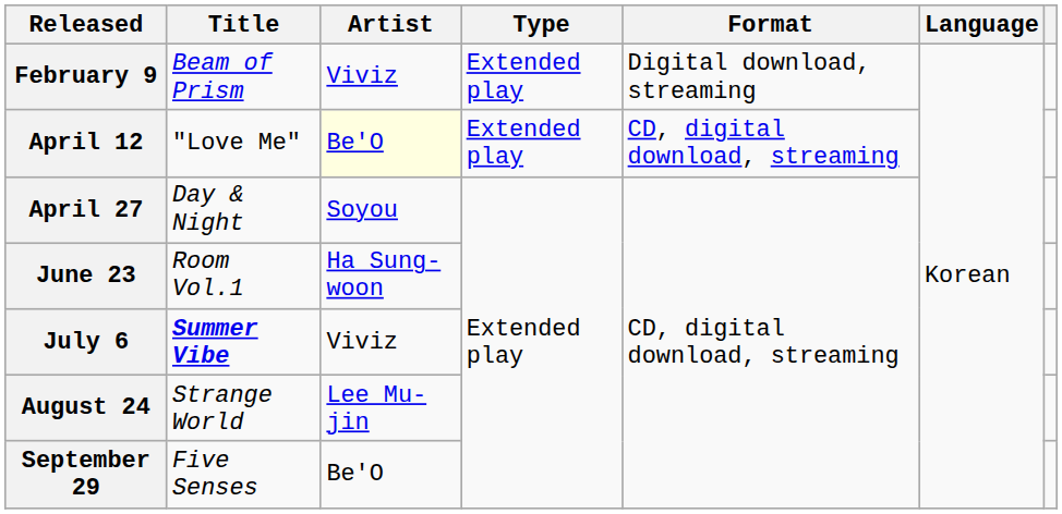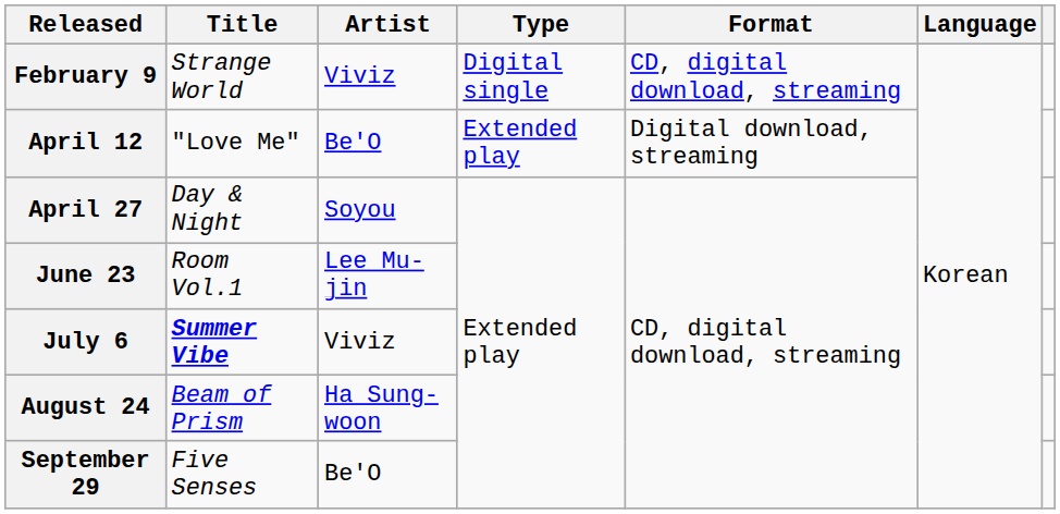February 9 | Title: Beam of Prism -> Strange World
February 9 | Type: Extended play -> Digital single
February 9 | Format: Digital download, streaming -> CD, digital download, streaming
April 12 | Artist: lightyellow background -> no background
April 12 | Format: CD, digital download, streaming -> Digital download, streaming
June 23 | Artist: Ha Sung-woon -> Lee Mu-jin
August 24 | Title: Strange World -> Beam of Prism
August 24 | Artist: Lee Mu-jin -> Ha Sung-woon
